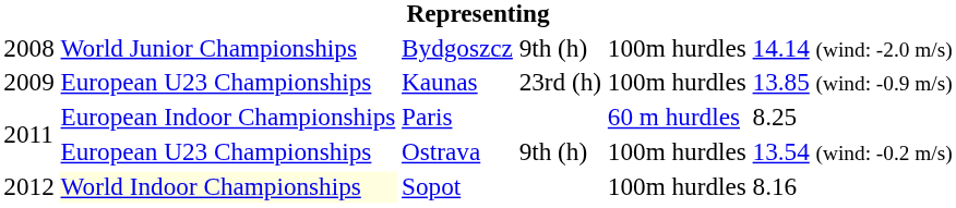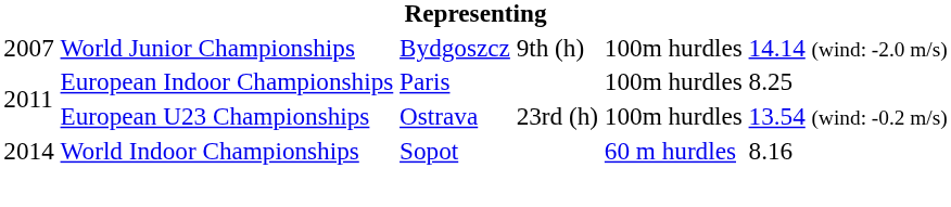Bydgoszcz | column 1: 2008 -> 2007
- row: 2009 | European U23 Championships | Kaunas | 23rd (h) | 100m hurdles | 13.85 (wind: -0.9 m/s)
Paris | column 5: 60 m hurdles -> 100m hurdles
Ostrava | column 4: 9th (h) -> 23rd (h)
Sopot | column 1: 2012 -> 2014
Sopot | column 2: lightyellow background -> no background
Sopot | column 5: 100m hurdles -> 60 m hurdles
